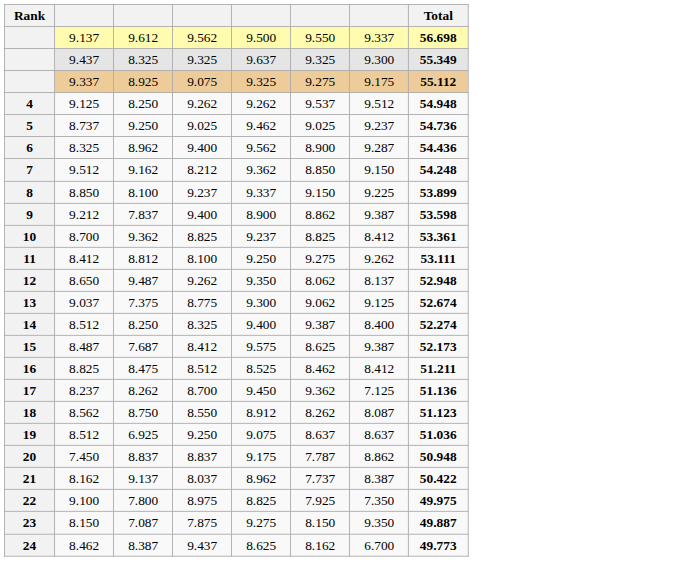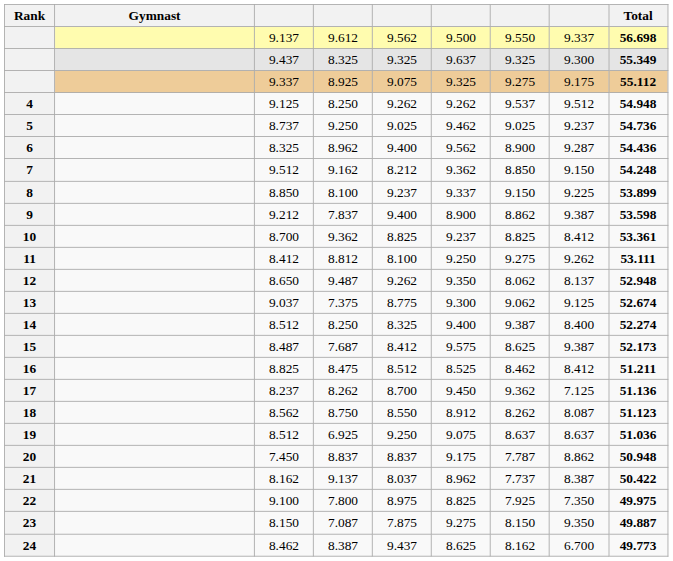+ column: Gymnast
